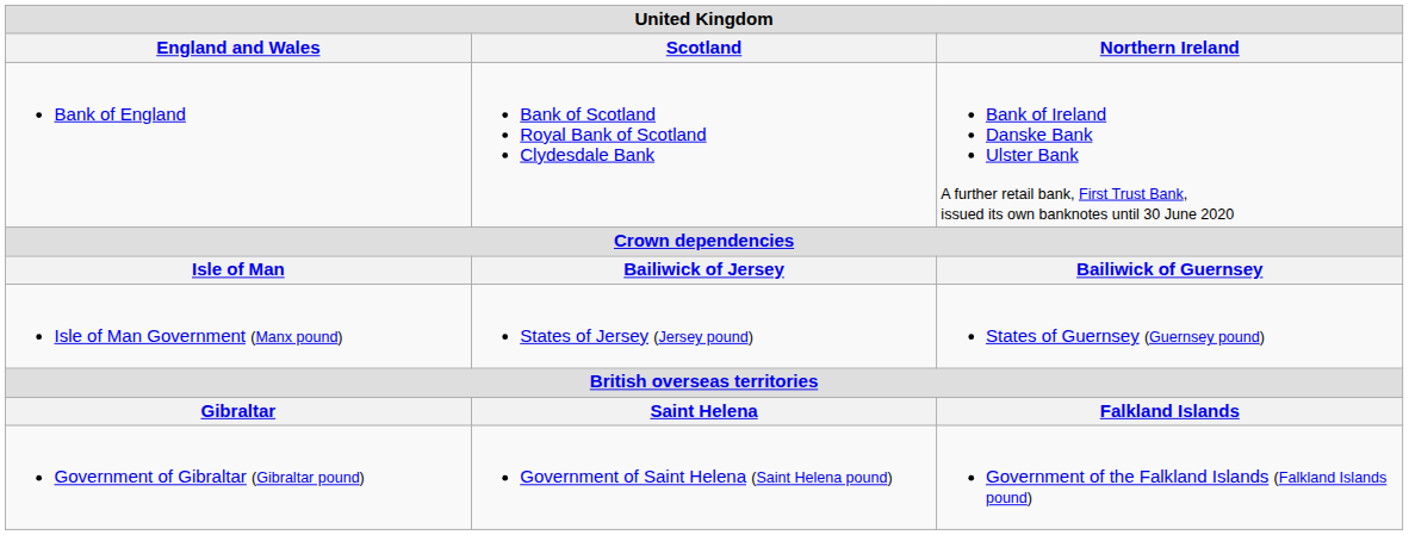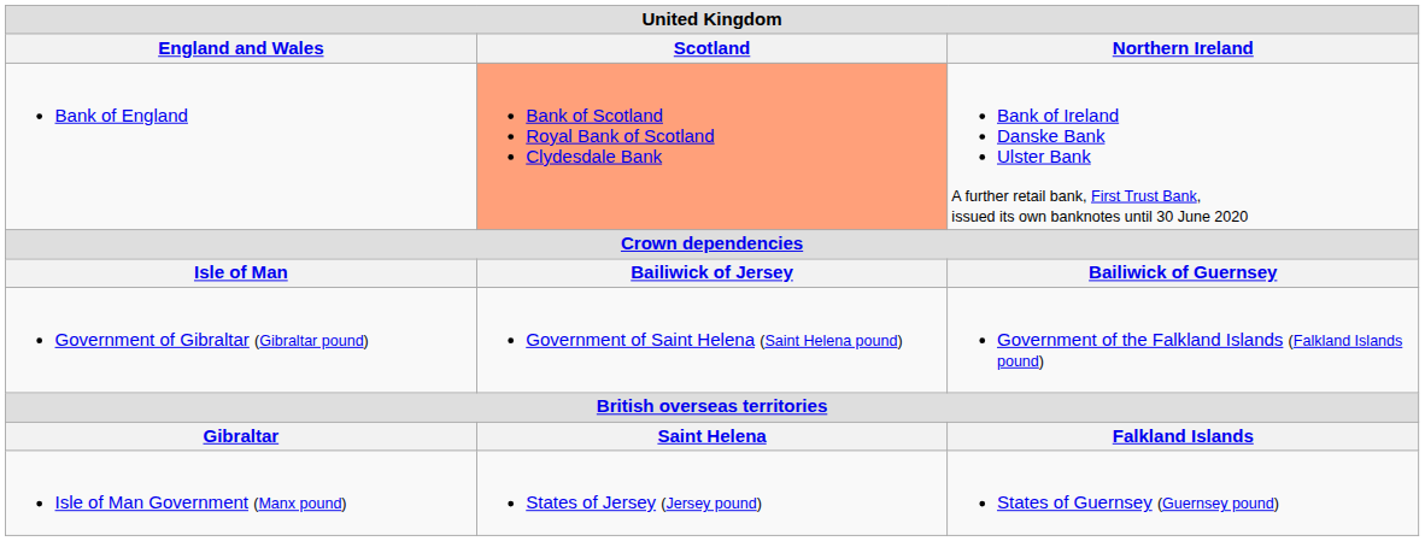Bank of England | Scotland: no background -> lightsalmon background
rows swapped: Isle of Man Government (Manx pound) <-> Government of Gibraltar (Gibraltar pound)
